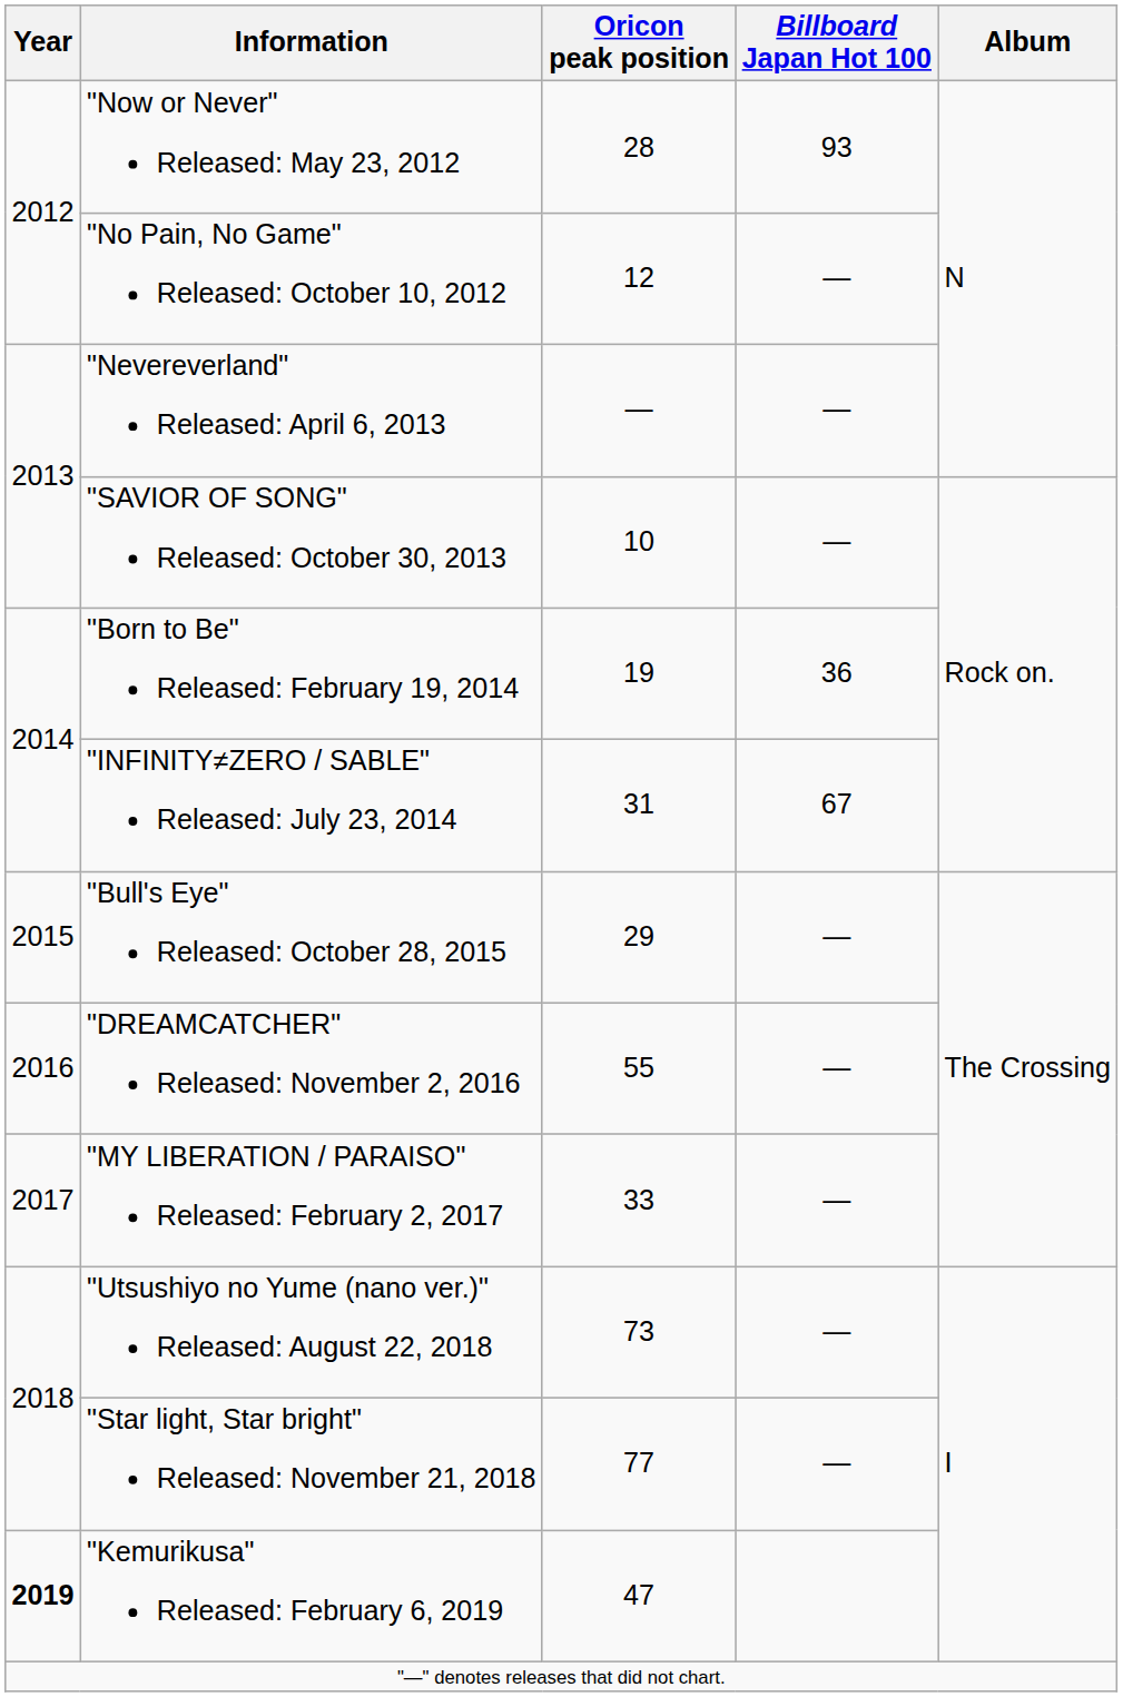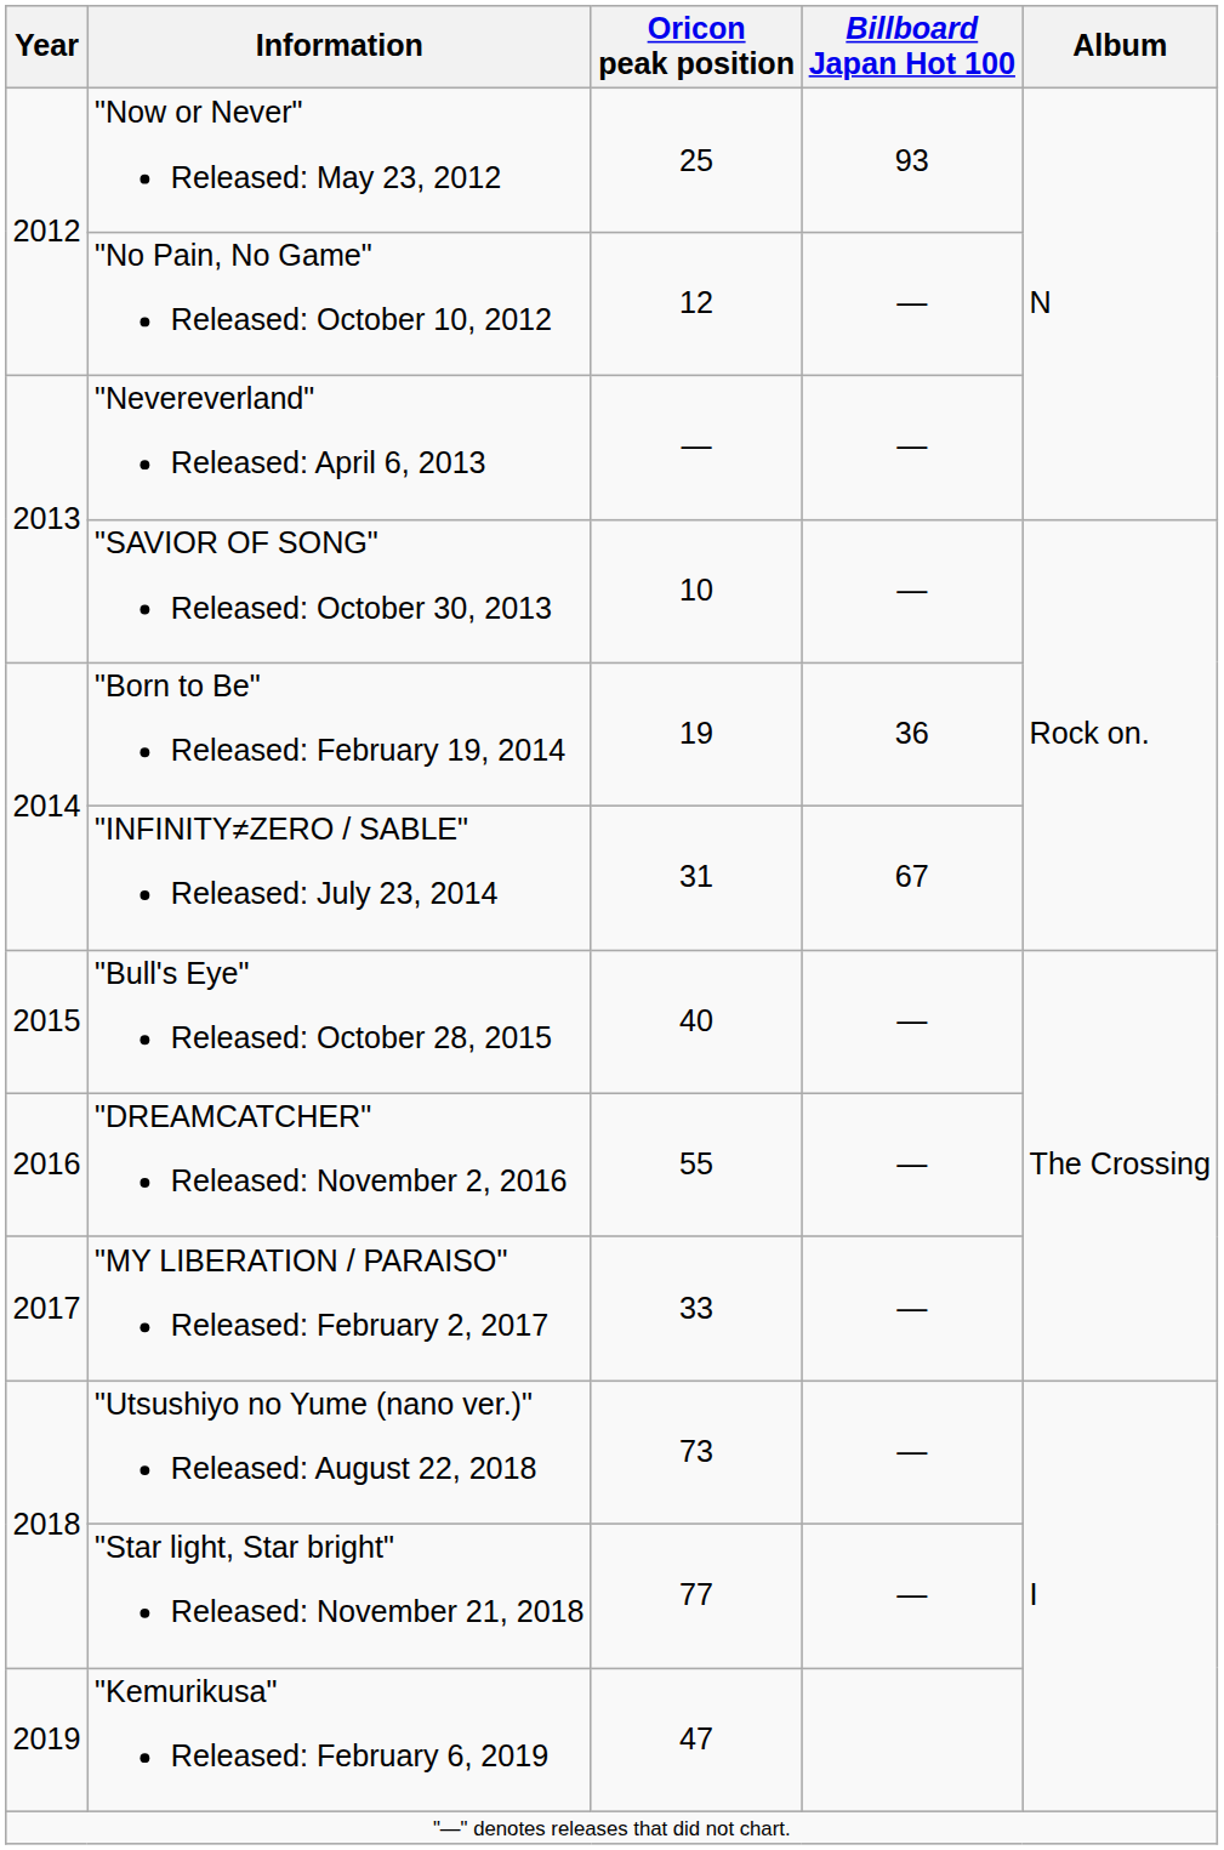"Now or Never" Released: May 23, 2012 | Oricon peak position: 28 -> 25
"Bull's Eye" Released: October 28, 2015 | Oricon peak position: 29 -> 40
"Kemurikusa" Released: February 6, 2019 | Year: bold -> normal
